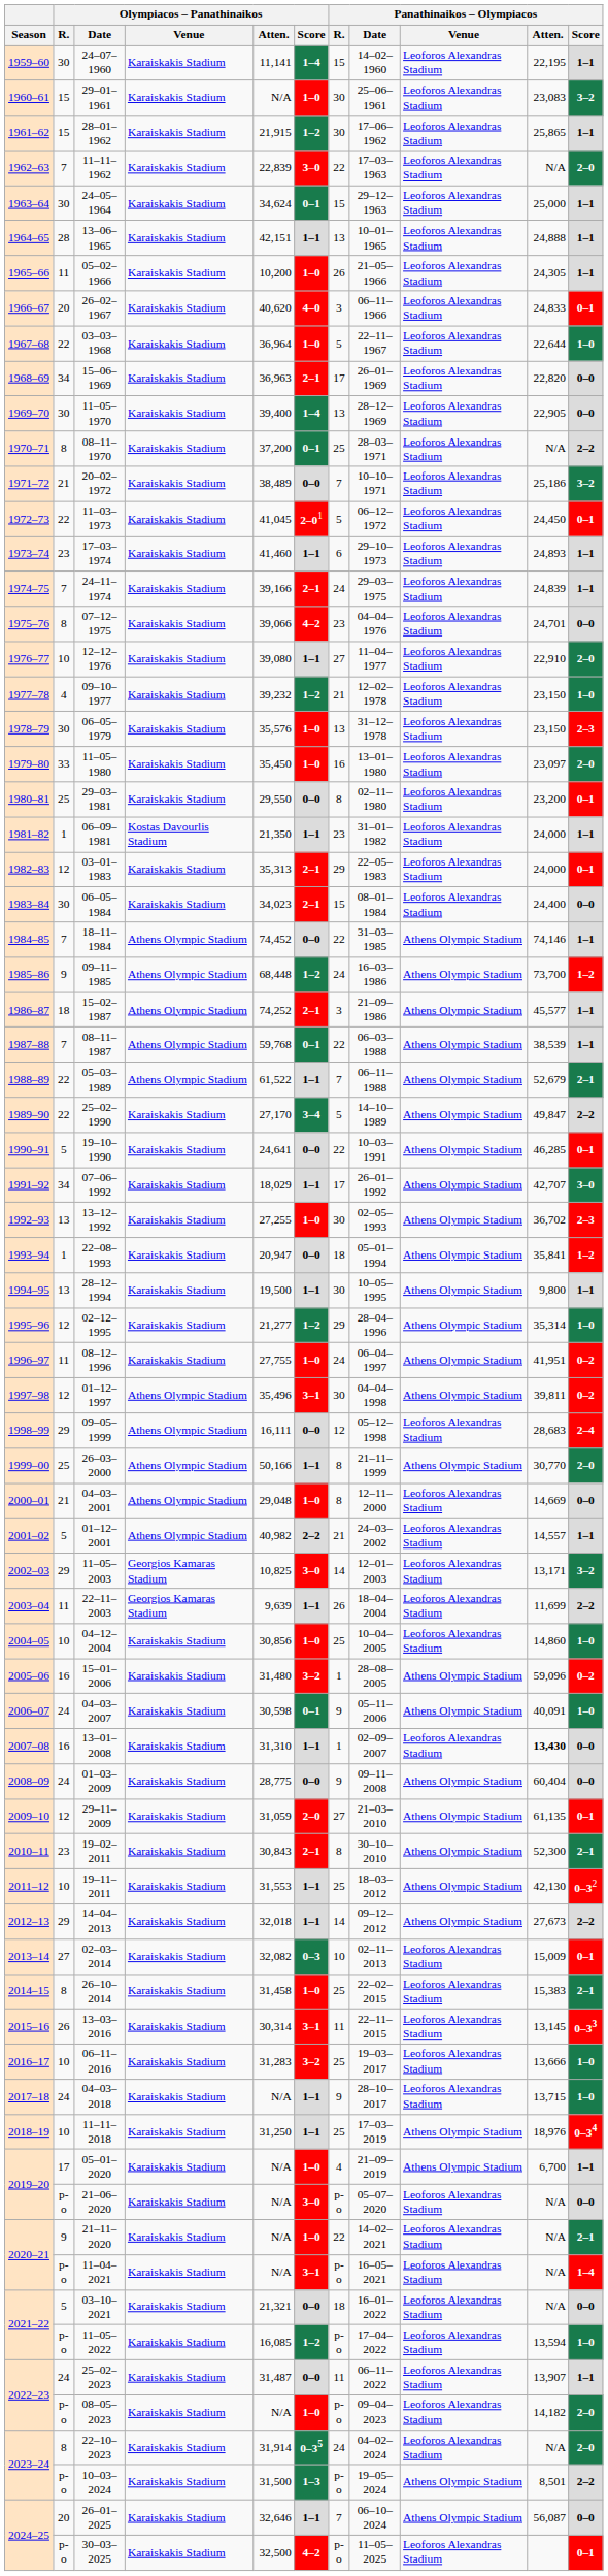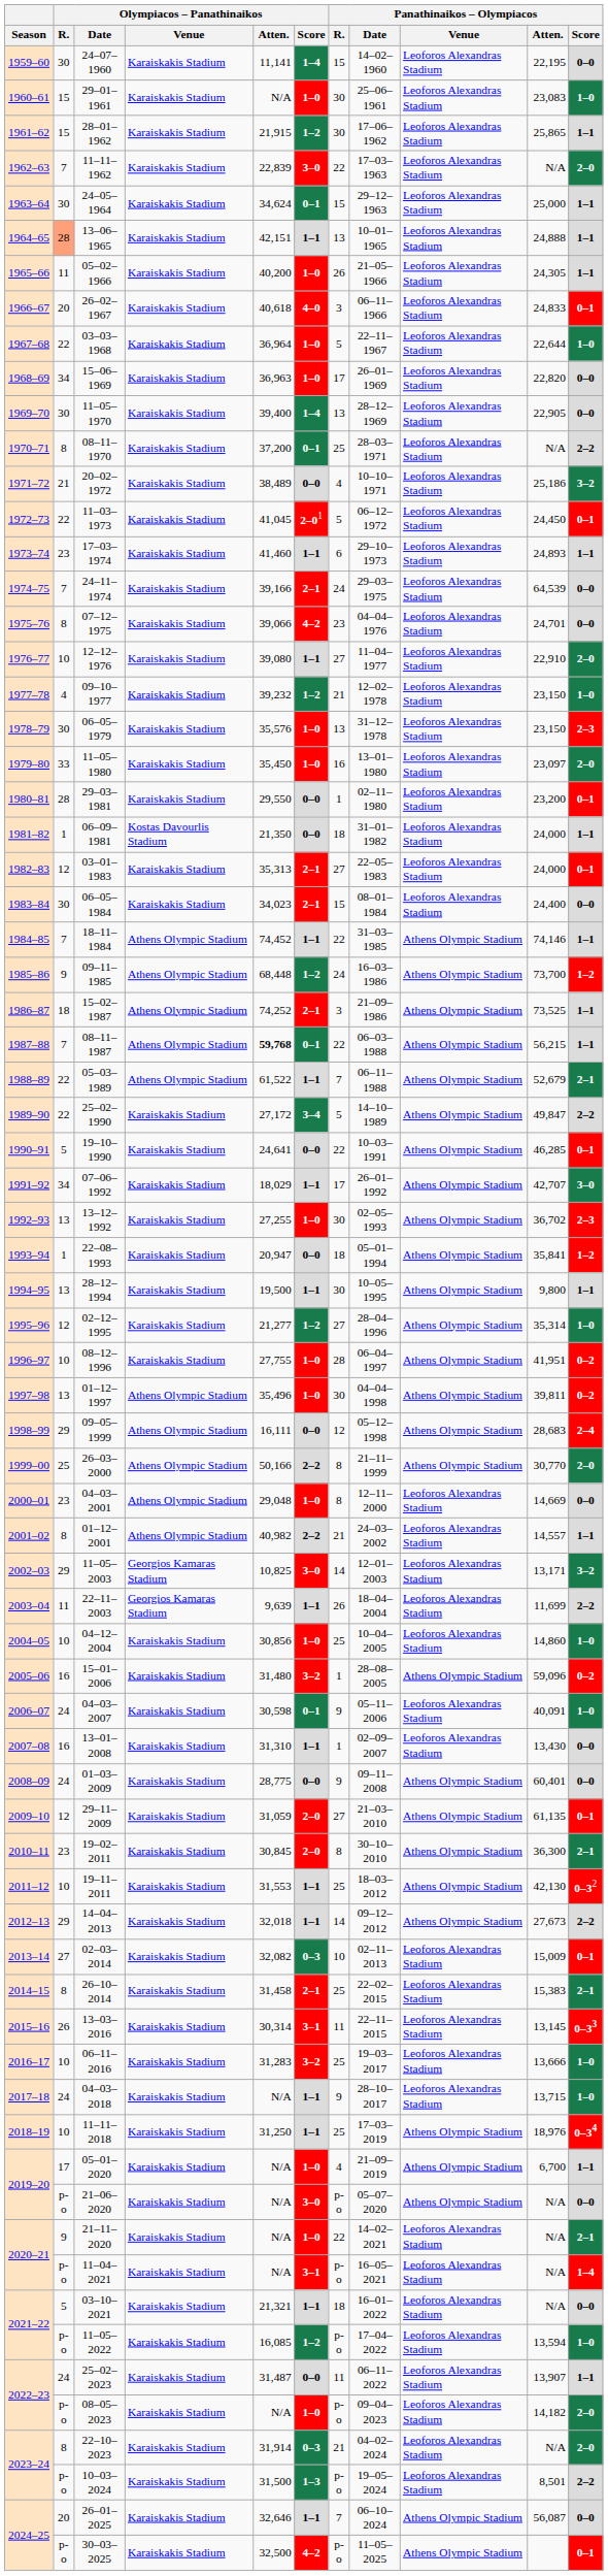24–07–1960 | Panathinaikos – Olympiacos / Score: 1–1 -> 0–0
29–01–1961 | Panathinaikos – Olympiacos / Score: 3–2 -> 1–0
13–06–1965 | Olympiacos – Panathinaikos / R.: no background -> lightsalmon background
05–02–1966 | Olympiacos – Panathinaikos / Atten.: 10,200 -> 40,200
26–02–1967 | Olympiacos – Panathinaikos / Atten.: 40,620 -> 40,618
15–06–1969 | Olympiacos – Panathinaikos / Score: 2–1 -> 1–0
20–02–1972 | Panathinaikos – Olympiacos / R.: 7 -> 4
24–11–1974 | Panathinaikos – Olympiacos / Atten.: 24,839 -> 64,539
24–11–1974 | Panathinaikos – Olympiacos / Score: 1–1 -> 0–0
29–03–1981 | Olympiacos – Panathinaikos / R.: 25 -> 28
29–03–1981 | Panathinaikos – Olympiacos / R.: 8 -> 1
06–09–1981 | Olympiacos – Panathinaikos / Score: 1–1 -> 0–0
06–09–1981 | Panathinaikos – Olympiacos / R.: 23 -> 18
03–01–1983 | Panathinaikos – Olympiacos / R.: 29 -> 27
18–11–1984 | Olympiacos – Panathinaikos / Score: 0–0 -> 1–1
15–02–1987 | Panathinaikos – Olympiacos / Atten.: 45,577 -> 73,525
08–11–1987 | Olympiacos – Panathinaikos / Atten.: normal -> bold
08–11–1987 | Panathinaikos – Olympiacos / Atten.: 38,539 -> 56,215
25–02–1990 | Olympiacos – Panathinaikos / Atten.: 27,170 -> 27,172
02–12–1995 | Panathinaikos – Olympiacos / R.: 29 -> 27
08–12–1996 | Olympiacos – Panathinaikos / R.: 11 -> 10
08–12–1996 | Panathinaikos – Olympiacos / R.: 24 -> 28
01–12–1997 | Olympiacos – Panathinaikos / R.: 12 -> 13
01–12–1997 | Olympiacos – Panathinaikos / Score: 3–1 -> 1–0
09–05–1999 | Panathinaikos – Olympiacos / Venue: Leoforos Alexandras Stadium -> Athens Olympic Stadium
26–03–2000 | Olympiacos – Panathinaikos / Score: 1–1 -> 2–2
04–03–2001 | Olympiacos – Panathinaikos / R.: 21 -> 23
01–12–2001 | Olympiacos – Panathinaikos / R.: 5 -> 8
04–03–2007 | Panathinaikos – Olympiacos / Venue: Athens Olympic Stadium -> Leoforos Alexandras Stadium
13–01–2008 | Panathinaikos – Olympiacos / Atten.: bold -> normal
01–03–2009 | Panathinaikos – Olympiacos / Atten.: 60,404 -> 60,401
19–02–2011 | Olympiacos – Panathinaikos / Atten.: 30,843 -> 30,845
19–02–2011 | Olympiacos – Panathinaikos / Score: 2–1 -> 2–0
19–02–2011 | Panathinaikos – Olympiacos / Atten.: 52,300 -> 36,300
26–10–2014 | Olympiacos – Panathinaikos / Score: 1–0 -> 2–1
21–06–2020 | Panathinaikos – Olympiacos / Venue: Leoforos Alexandras Stadium -> Athens Olympic Stadium
03–10–2021 | Olympiacos – Panathinaikos / Score: 0–0 -> 1–1
22–10–2023 | Olympiacos – Panathinaikos / Score: 0–35 -> 0–3
22–10–2023 | Panathinaikos – Olympiacos / R.: 24 -> 21
10–03–2024 | Panathinaikos – Olympiacos / Venue: Athens Olympic Stadium -> Leoforos Alexandras Stadium
30–03–2025 | Panathinaikos – Olympiacos / Venue: Leoforos Alexandras Stadium -> Athens Olympic Stadium
